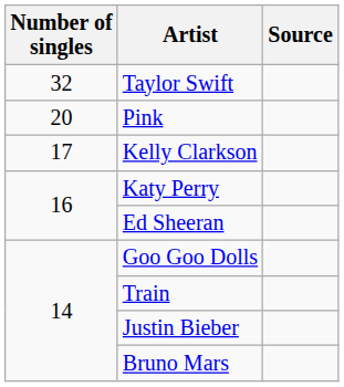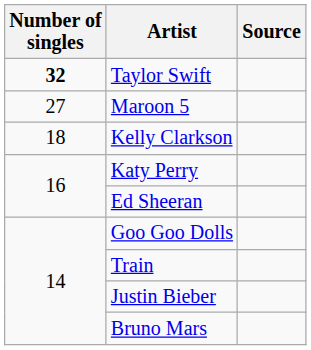Taylor Swift | Number of singles: normal -> bold
+ row: 27 | Maroon 5
- row: 20 | Pink
Kelly Clarkson | Number of singles: 17 -> 18
